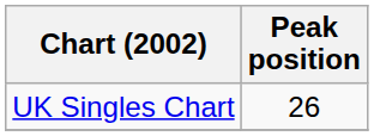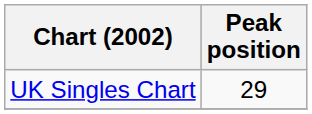UK Singles Chart | Peak position: 26 -> 29
